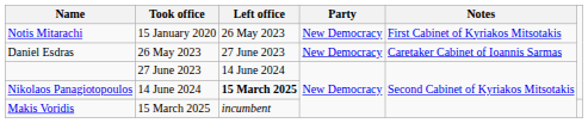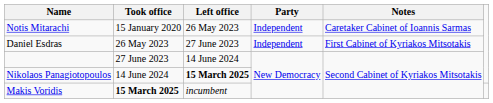Notis Mitarachi | Party: New Democracy -> Independent
Notis Mitarachi | Notes: First Cabinet of Kyriakos Mitsotakis -> Caretaker Cabinet of Ioannis Sarmas
Daniel Esdras | Party: New Democracy -> Independent
Daniel Esdras | Notes: Caretaker Cabinet of Ioannis Sarmas -> First Cabinet of Kyriakos Mitsotakis
Makis Voridis | Took office: normal -> bold
